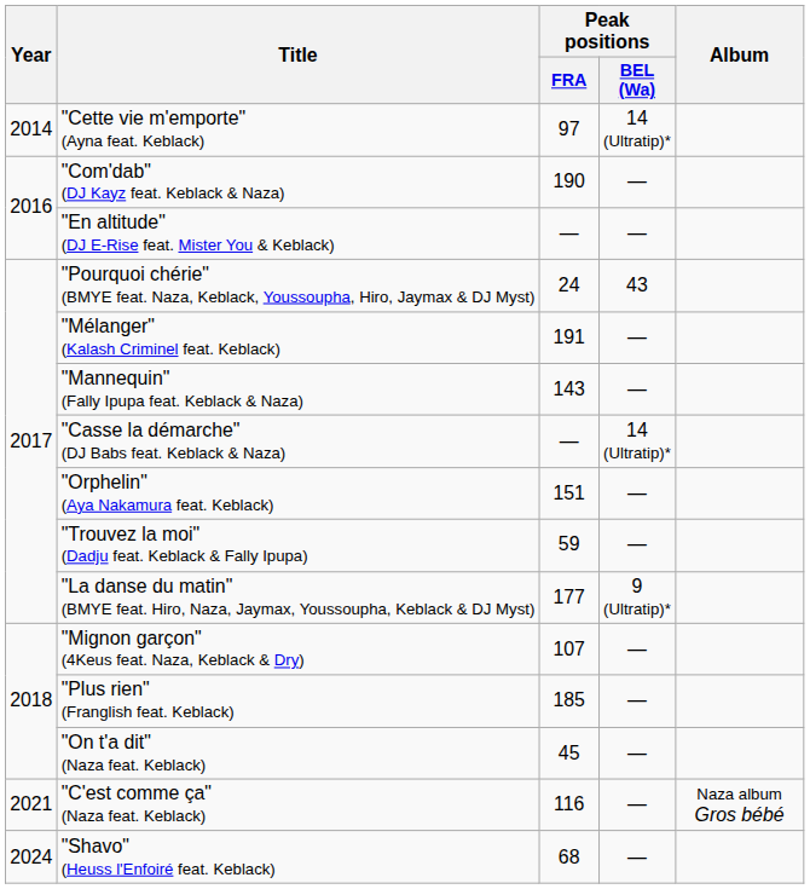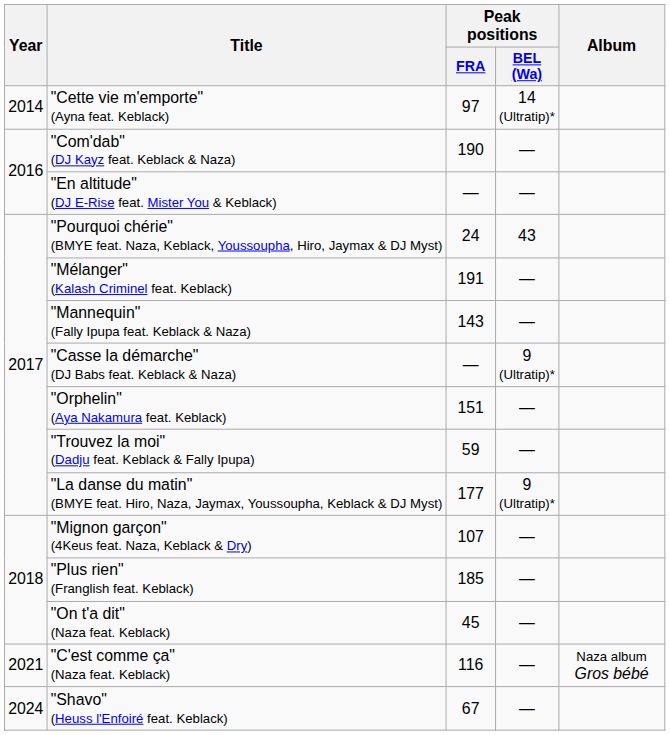"Casse la démarche" (DJ Babs feat. Keblack & Naza) | Peak positions / BEL (Wa): 14 (Ultratip)* -> 9 (Ultratip)*
"Shavo" (Heuss l'Enfoiré feat. Keblack) | Peak positions / FRA: 68 -> 67
